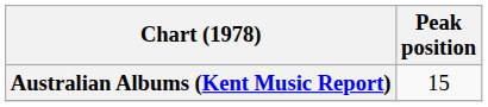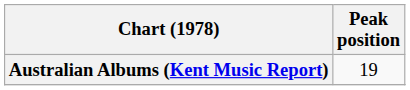Australian Albums (Kent Music Report) | Peak position: 15 -> 19
